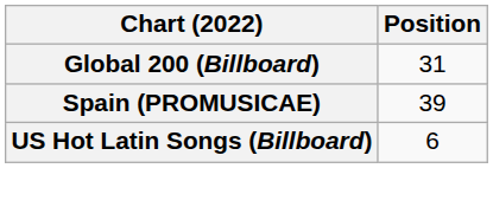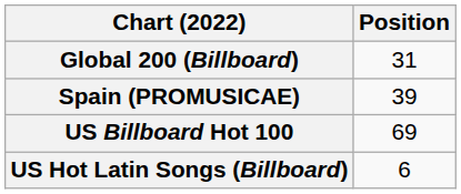+ row: US Billboard Hot 100 | 69
